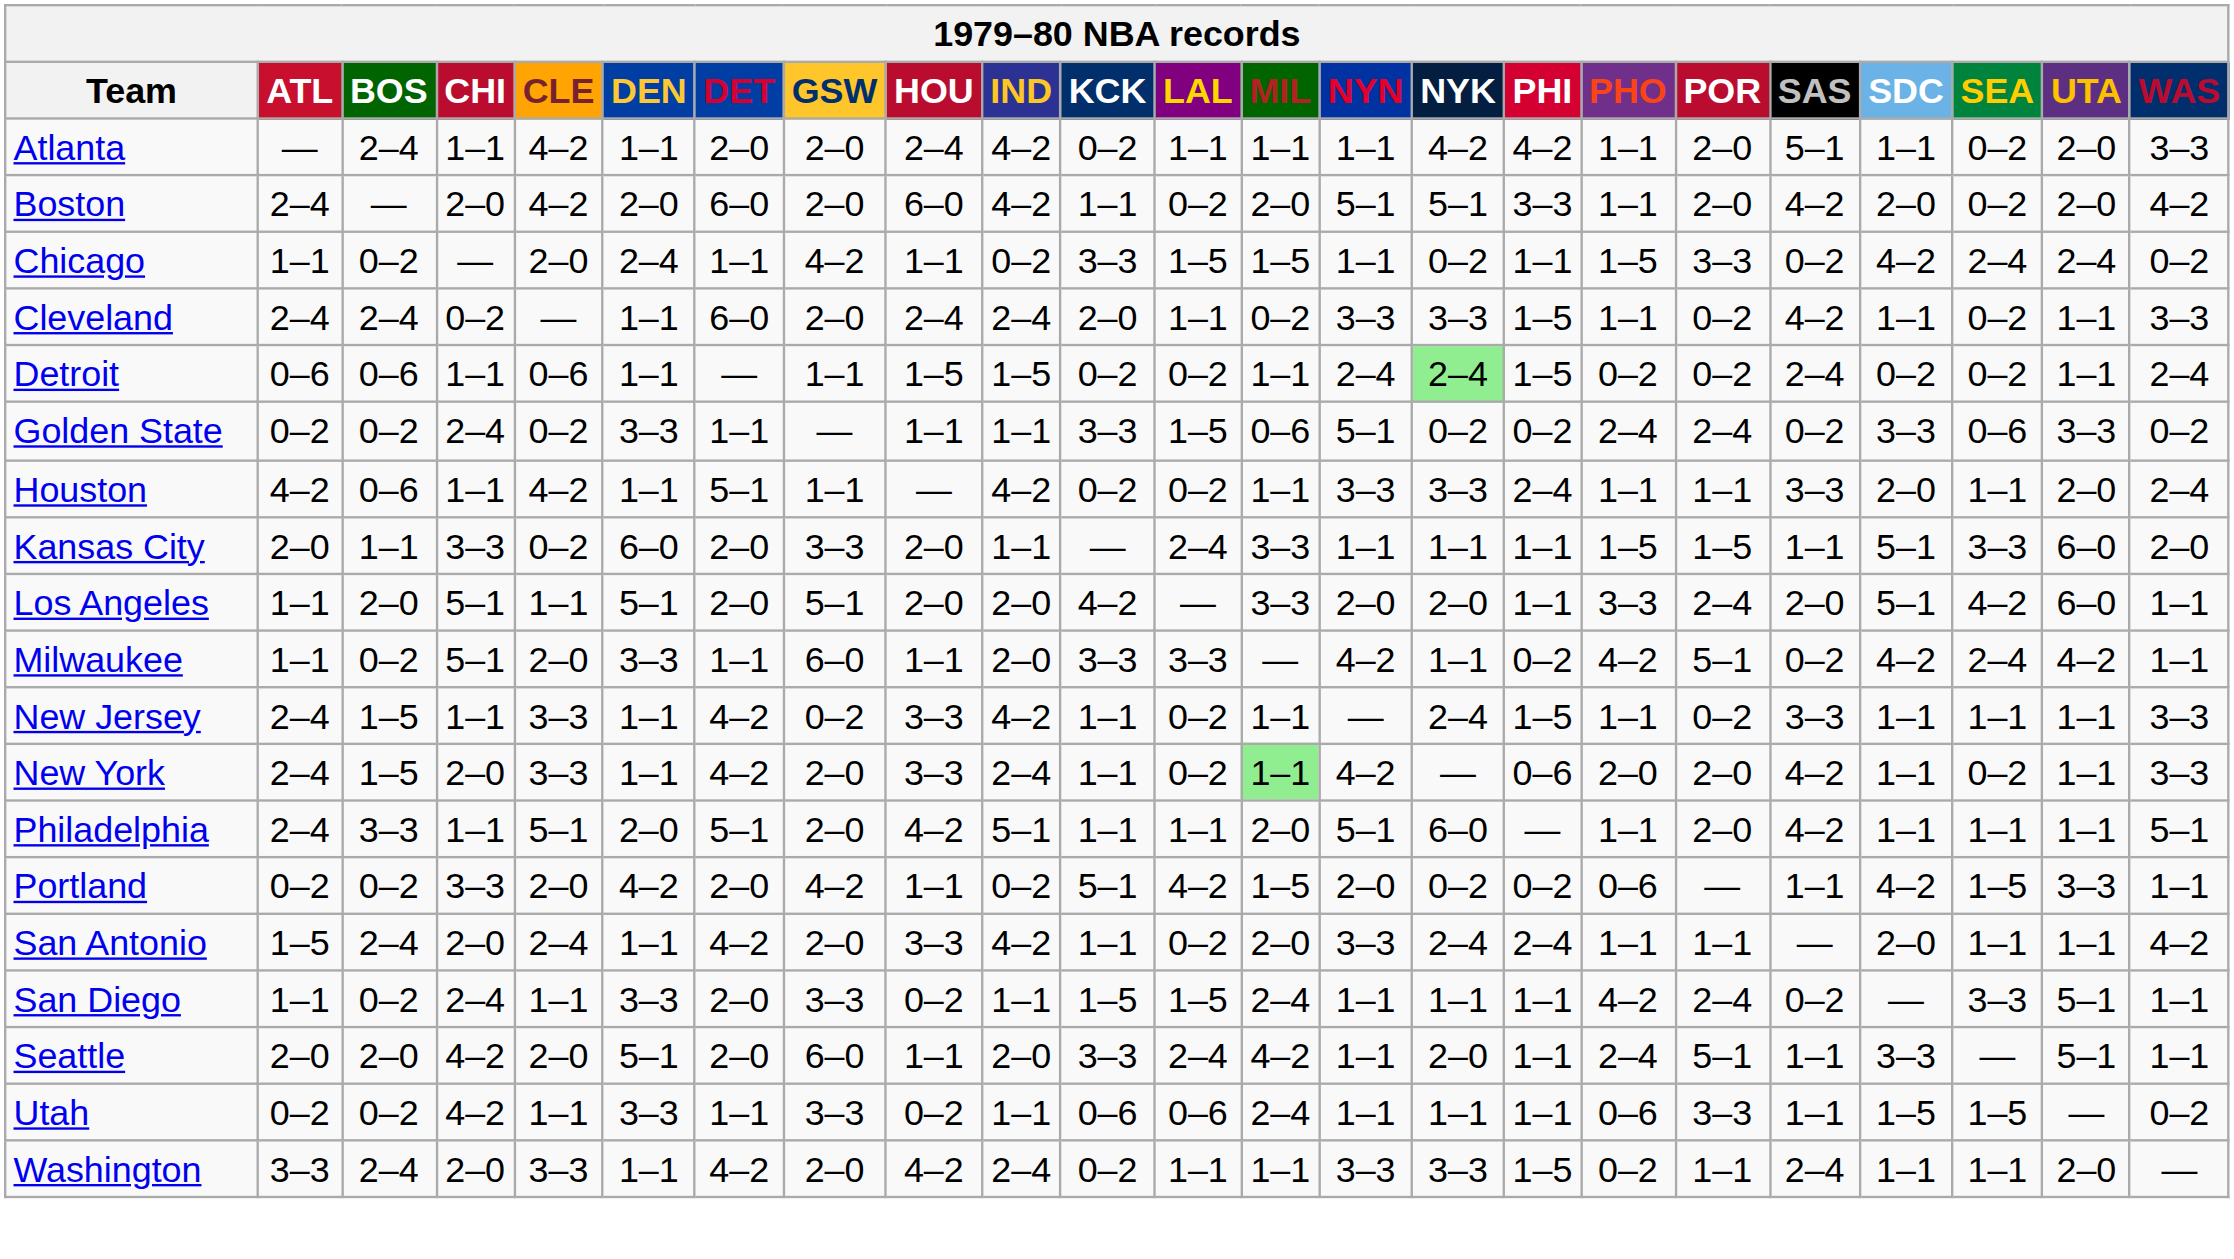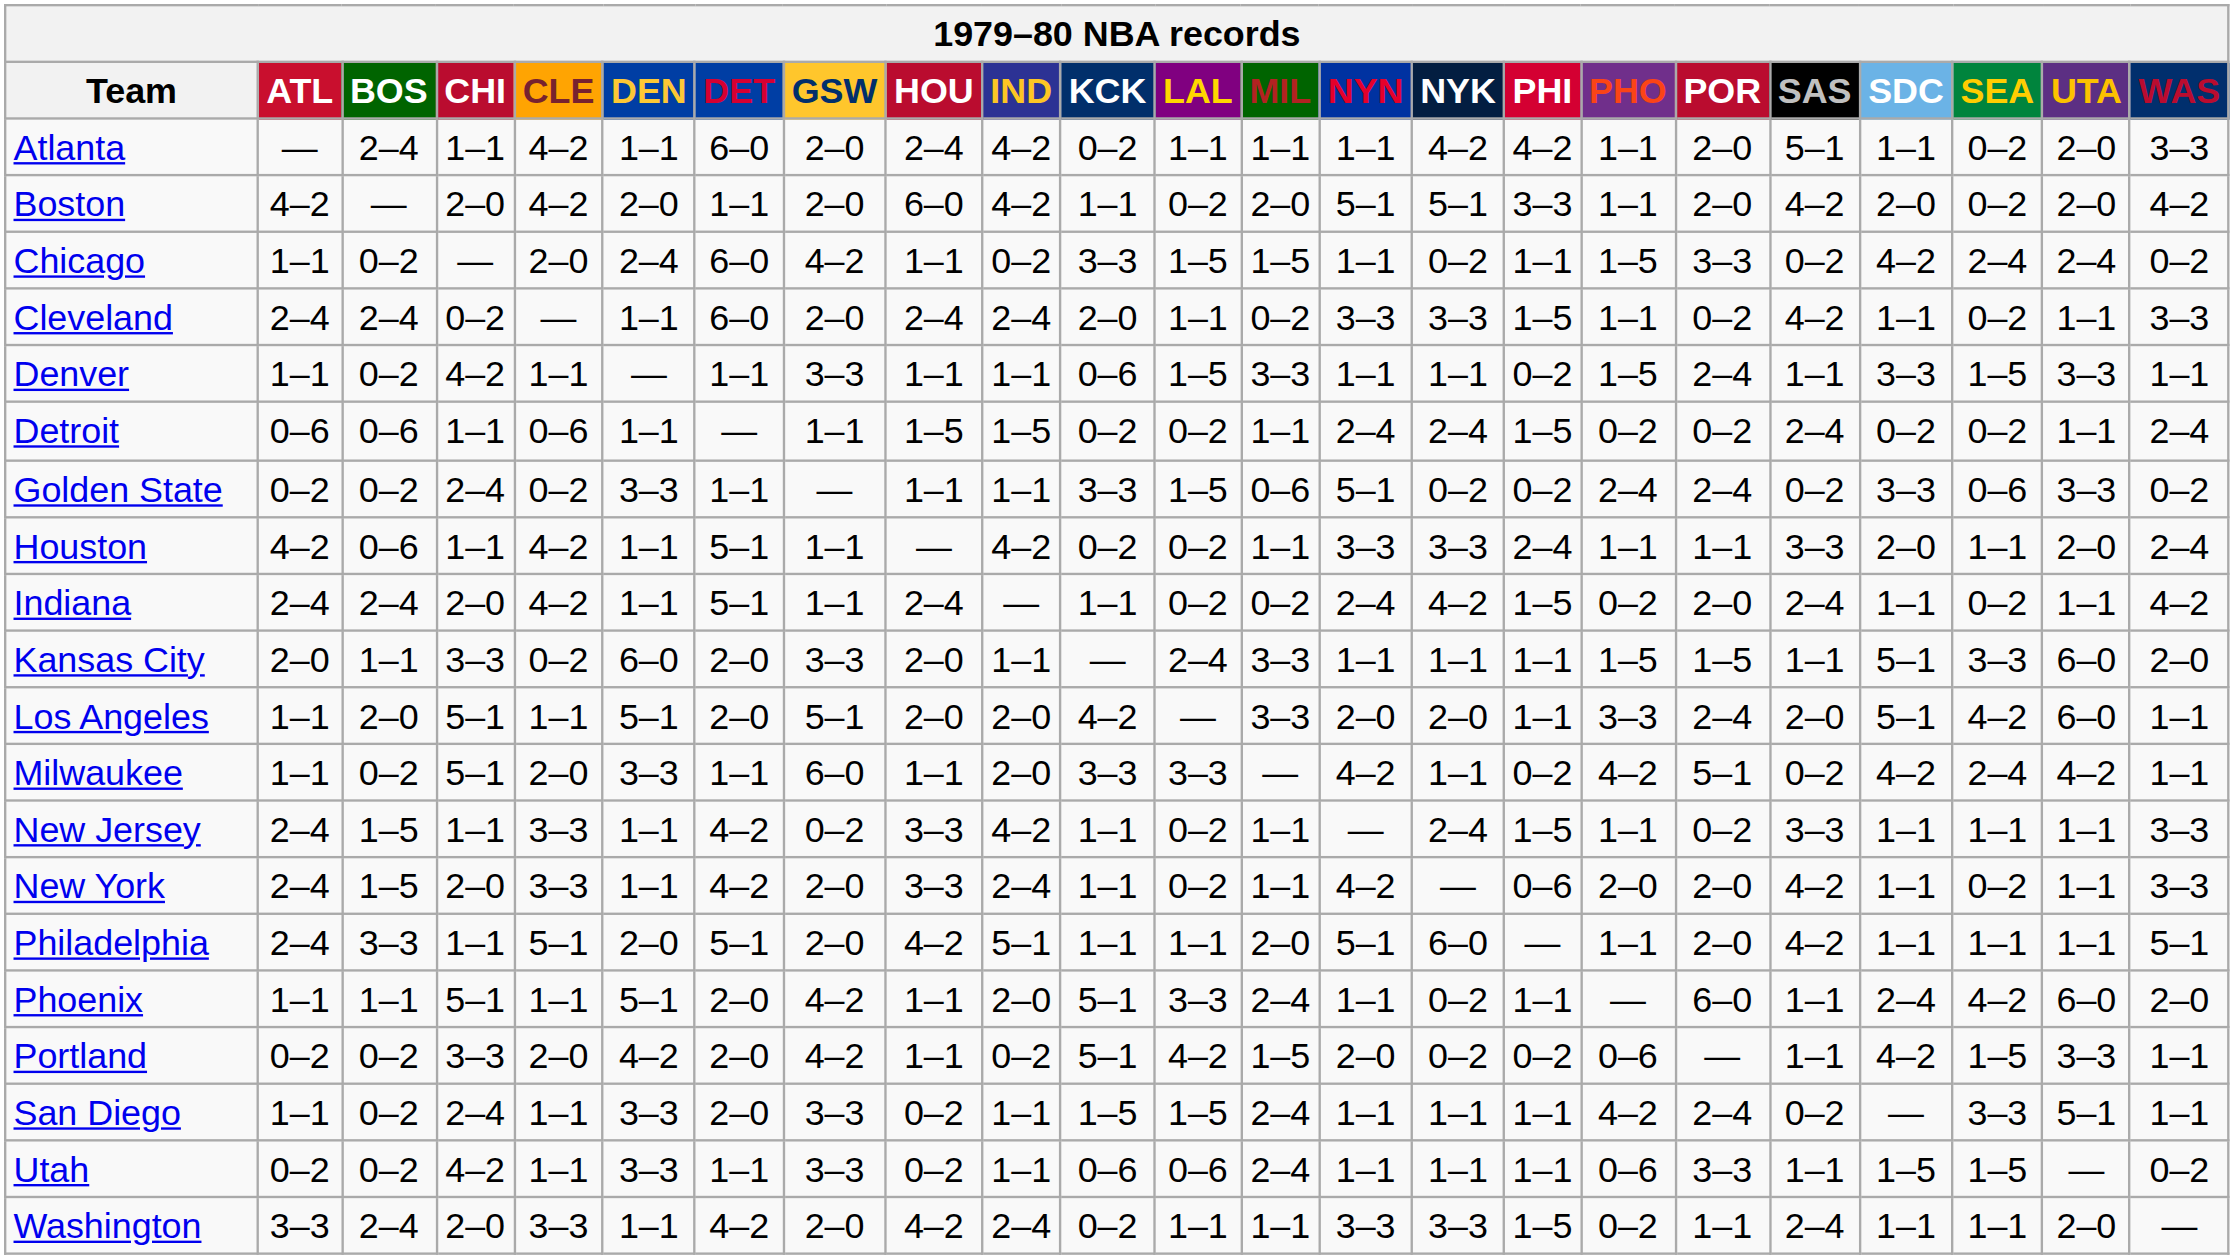Atlanta | DET: 2–0 -> 6–0
Boston | ATL: 2–4 -> 4–2
Boston | DET: 6–0 -> 1–1
Chicago | DET: 1–1 -> 6–0
+ row: Denver | 1–1 | 0–2 | 4–2 | 1–1 | — | 1–1 | 3–3 | 1–1 | 1–1 | 0–6 | 1–5 | 3–3 | 1–1 | 1–1 | 0–2 | 1–5 | 2–4 | 1–1 | 3–3 | 1–5 | 3–3 | 1–1
Detroit | NYK: lightgreen background -> no background
+ row: Indiana | 2–4 | 2–4 | 2–0 | 4–2 | 1–1 | 5–1 | 1–1 | 2–4 | — | 1–1 | 0–2 | 0–2 | 2–4 | 4–2 | 1–5 | 0–2 | 2–0 | 2–4 | 1–1 | 0–2 | 1–1 | 4–2
New York | MIL: lightgreen background -> no background
+ row: Phoenix | 1–1 | 1–1 | 5–1 | 1–1 | 5–1 | 2–0 | 4–2 | 1–1 | 2–0 | 5–1 | 3–3 | 2–4 | 1–1 | 0–2 | 1–1 | — | 6–0 | 1–1 | 2–4 | 4–2 | 6–0 | 2–0
- row: San Antonio | 1–5 | 2–4 | 2–0 | 2–4 | 1–1 | 4–2 | 2–0 | 3–3 | 4–2 | 1–1 | 0–2 | 2–0 | 3–3 | 2–4 | 2–4 | 1–1 | 1–1 | — | 2–0 | 1–1 | 1–1 | 4–2
- row: Seattle | 2–0 | 2–0 | 4–2 | 2–0 | 5–1 | 2–0 | 6–0 | 1–1 | 2–0 | 3–3 | 2–4 | 4–2 | 1–1 | 2–0 | 1–1 | 2–4 | 5–1 | 1–1 | 3–3 | — | 5–1 | 1–1
